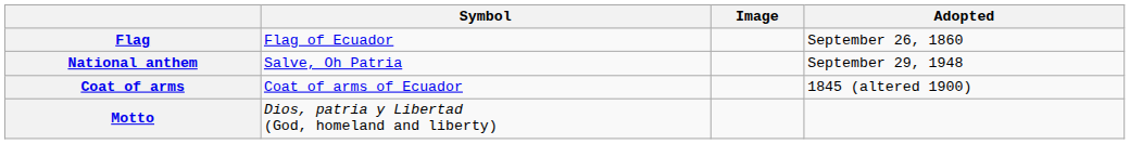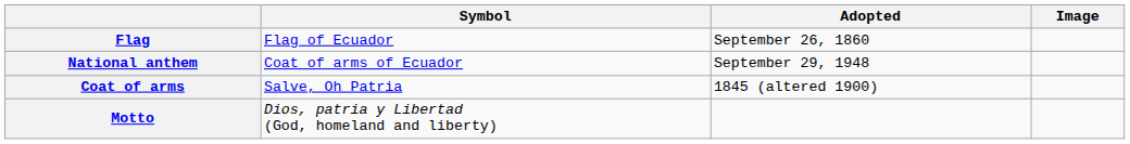columns swapped: Image <-> Adopted
National anthem | Symbol: Salve, Oh Patria -> Coat of arms of Ecuador
Coat of arms | Symbol: Coat of arms of Ecuador -> Salve, Oh Patria
